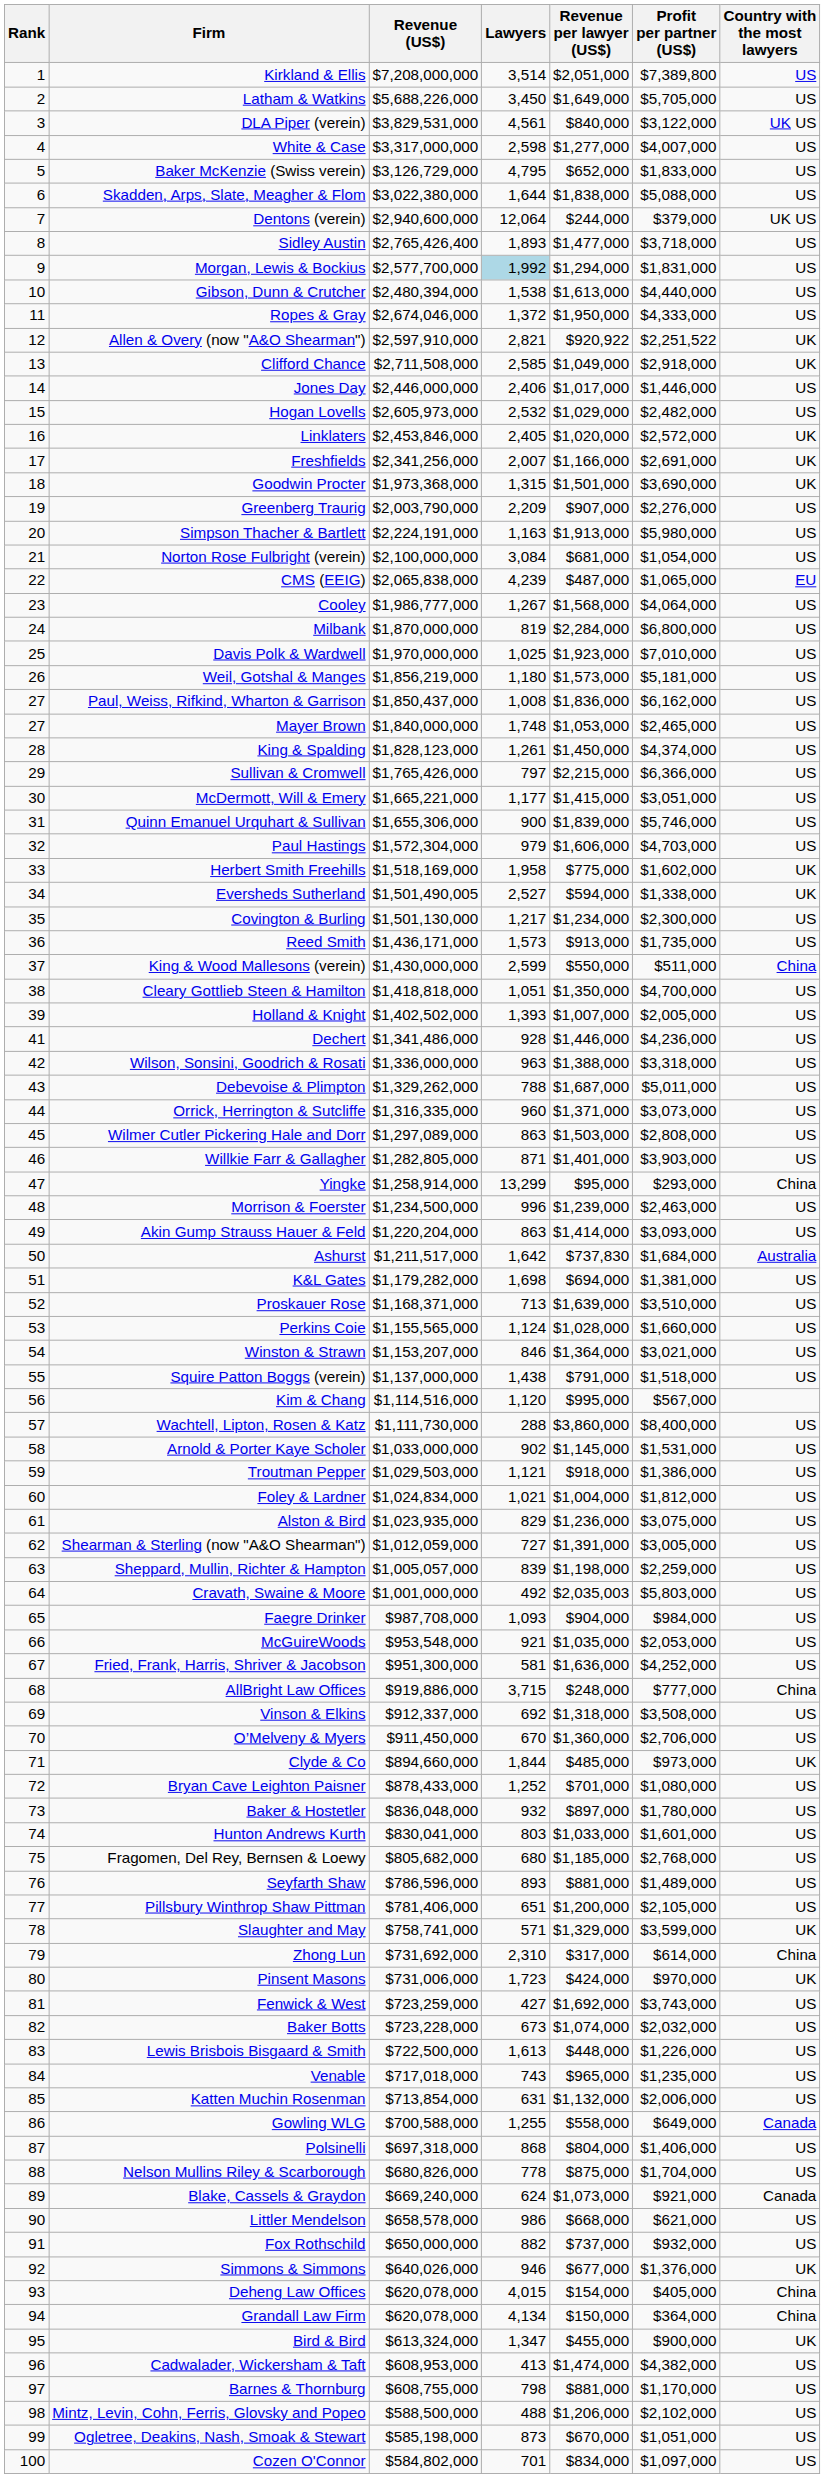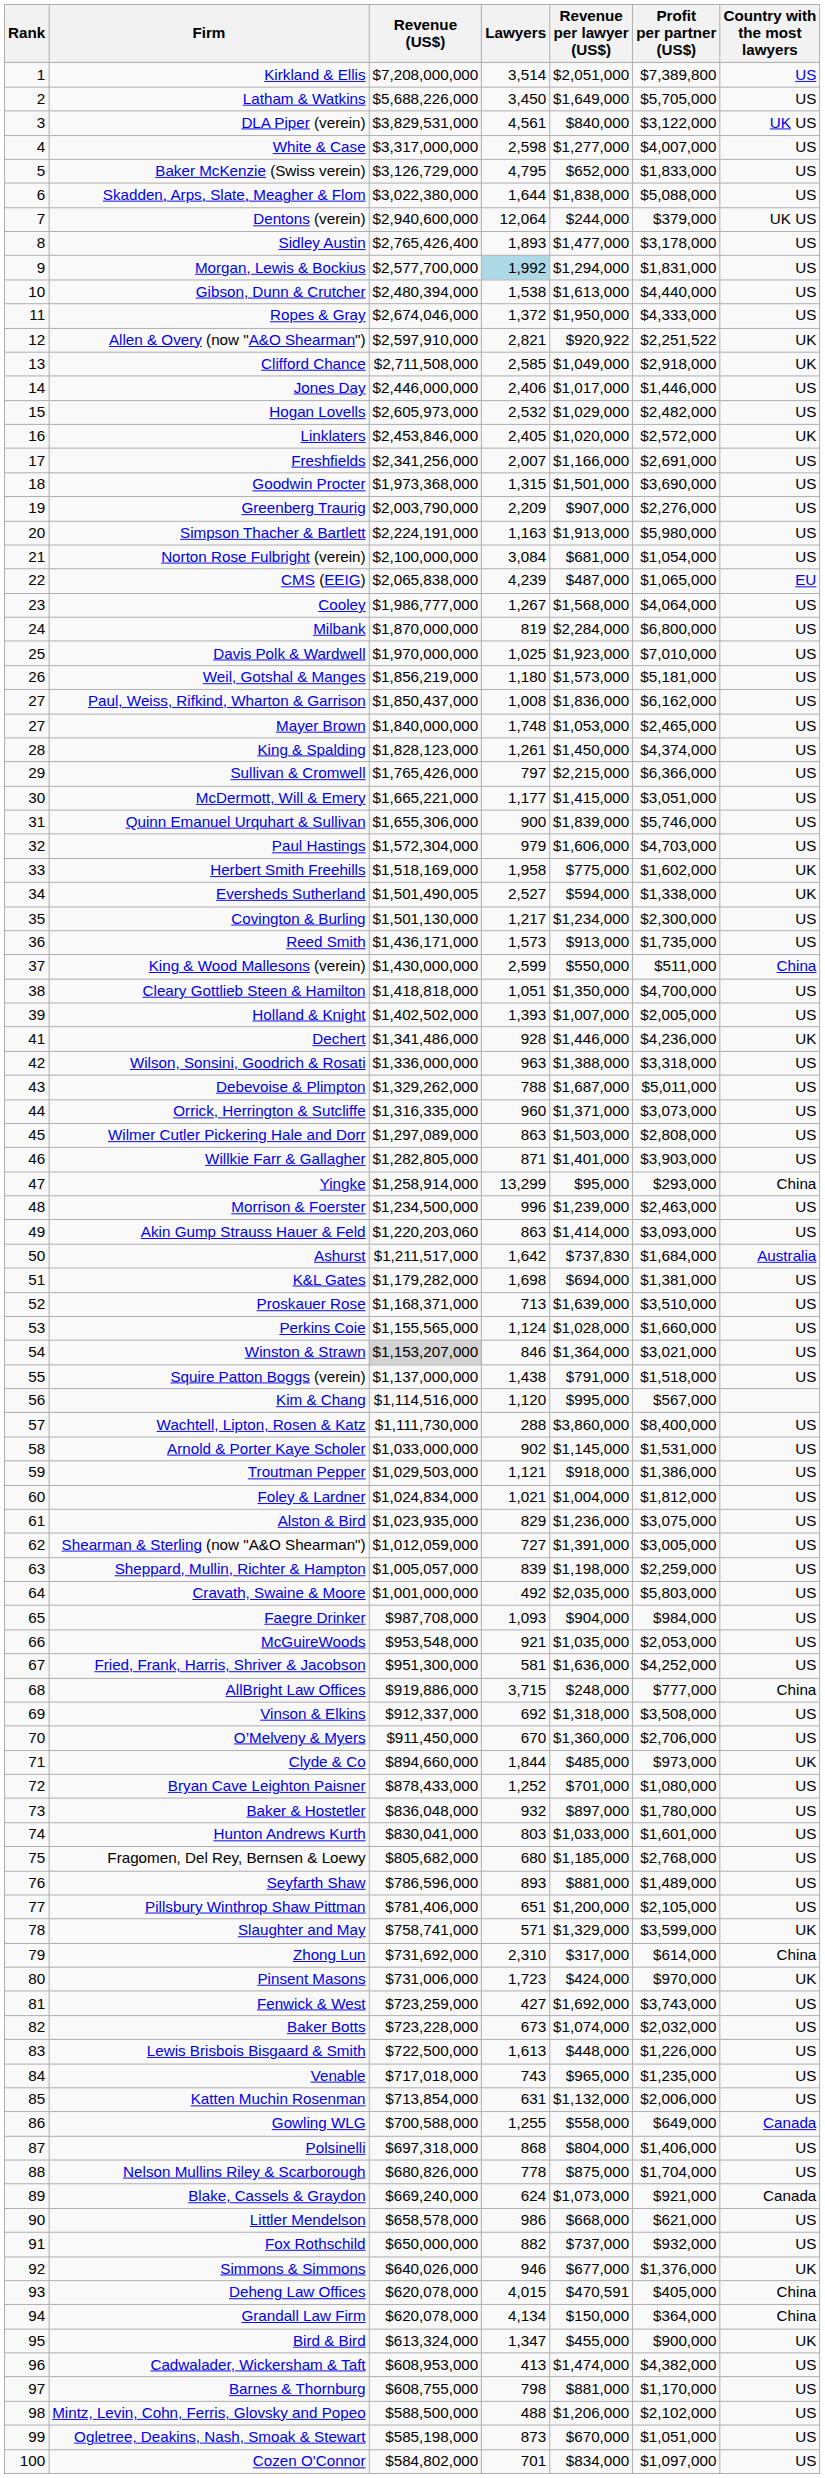Sidley Austin | Profit per partner (US$): $3,718,000 -> $3,178,000
Freshfields | Country with the most lawyers: UK -> US
Goodwin Procter | Country with the most lawyers: UK -> US
Dechert | Country with the most lawyers: US -> UK
Akin Gump Strauss Hauer & Feld | Revenue (US$): $1,220,204,000 -> $1,220,203,060
Winston & Strawn | Revenue (US$): no background -> lightgrey background
Cravath, Swaine & Moore | Revenue per lawyer (US$): $2,035,003 -> $2,035,000
Deheng Law Offices | Revenue per lawyer (US$): $154,000 -> $470,591
